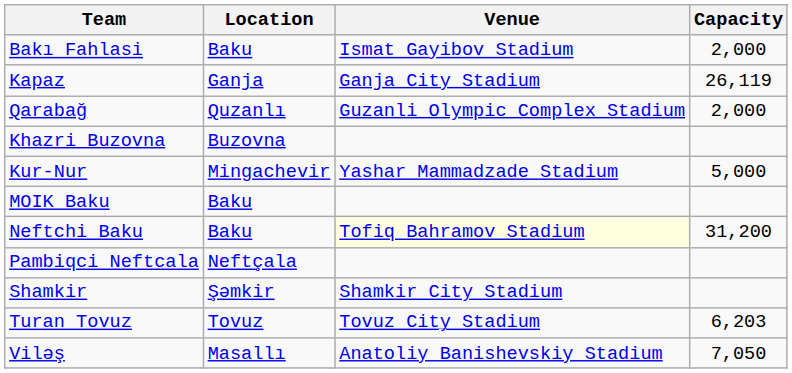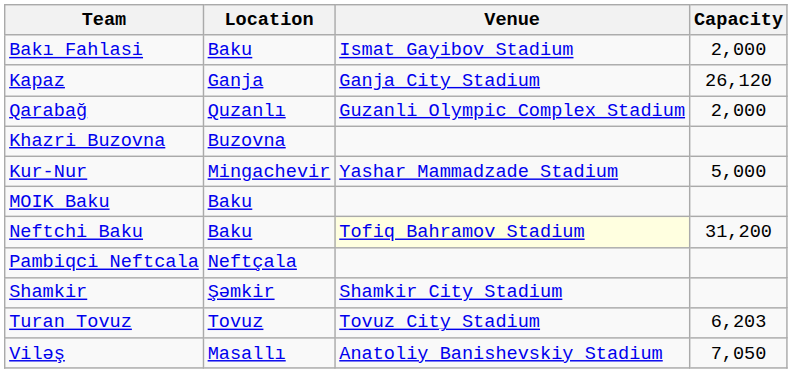Kapaz | Capacity: 26,119 -> 26,120
